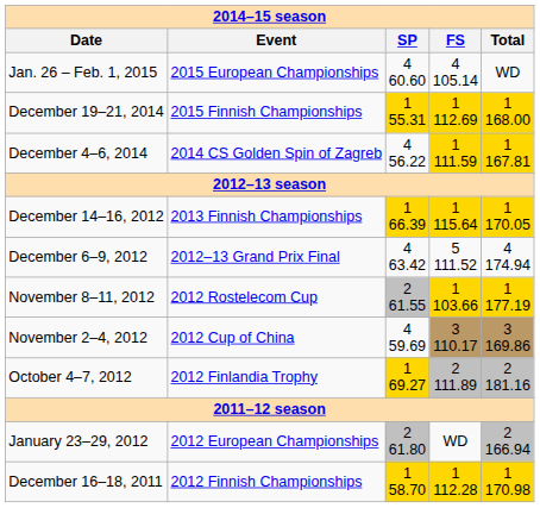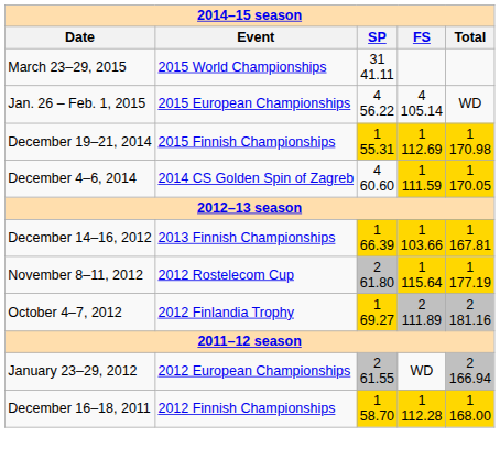+ row: March 23–29, 2015 | 2015 World Championships | 31 41.11
Jan. 26 – Feb. 1, 2015 | SP: 4 60.60 -> 4 56.22
December 19–21, 2014 | Total: 1 168.00 -> 1 170.98
December 4–6, 2014 | SP: 4 56.22 -> 4 60.60
December 4–6, 2014 | Total: 1 167.81 -> 1 170.05
December 14–16, 2012 | FS: 1 115.64 -> 1 103.66
December 14–16, 2012 | Total: 1 170.05 -> 1 167.81
- row: December 6–9, 2012 | 2012–13 Grand Prix Final | 4 63.42 | 5 111.52 | 4 174.94
November 8–11, 2012 | SP: 2 61.55 -> 2 61.80
November 8–11, 2012 | FS: 1 103.66 -> 1 115.64
- row: November 2–4, 2012 | 2012 Cup of China | 4 59.69 | 3 110.17 | 3 169.86
January 23–29, 2012 | SP: 2 61.80 -> 2 61.55
December 16–18, 2011 | Total: 1 170.98 -> 1 168.00
